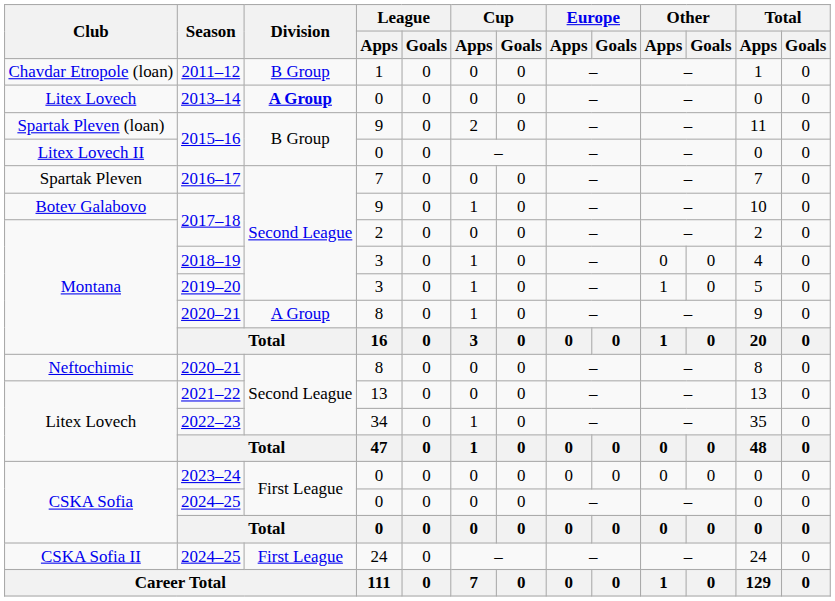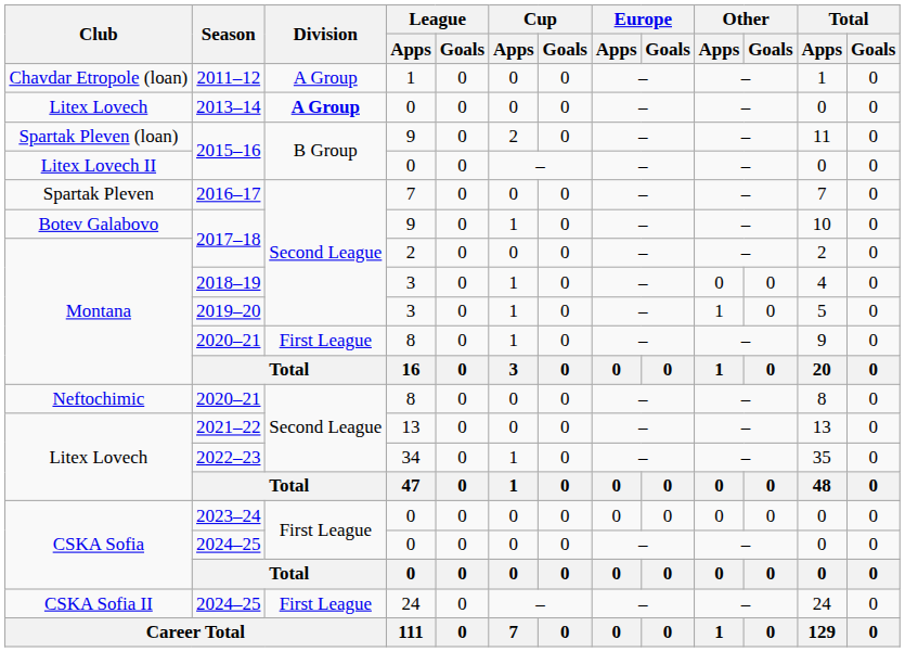2011–12 | Division: B Group -> A Group
Montana / 2020–21 | Division: A Group -> First League
